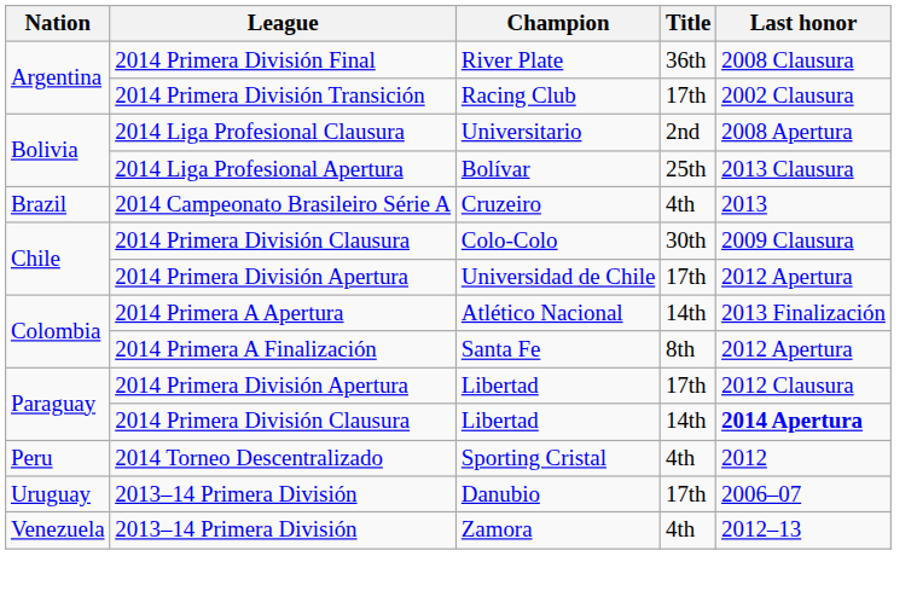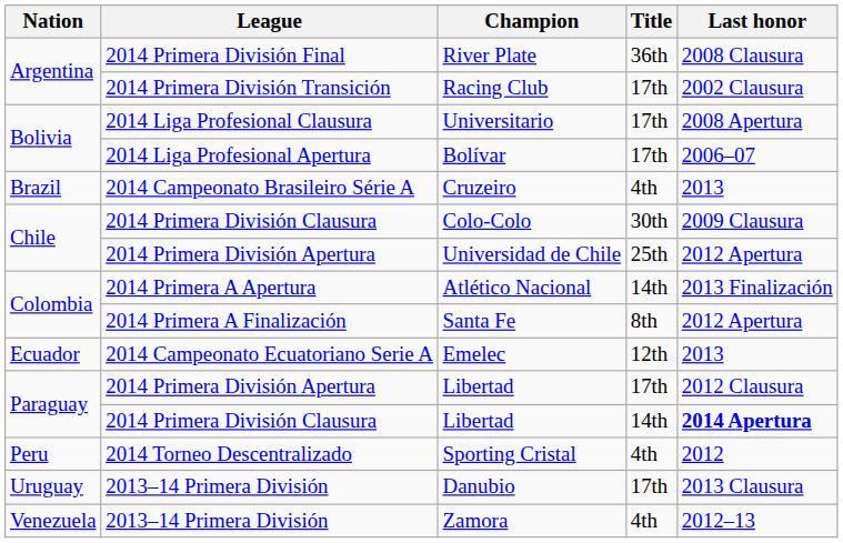Universitario | Title: 2nd -> 17th
Bolívar | Title: 25th -> 17th
Bolívar | Last honor: 2013 Clausura -> 2006–07
Universidad de Chile | Title: 17th -> 25th
+ row: Ecuador | 2014 Campeonato Ecuatoriano Serie A | Emelec | 12th | 2013
Danubio | Last honor: 2006–07 -> 2013 Clausura
